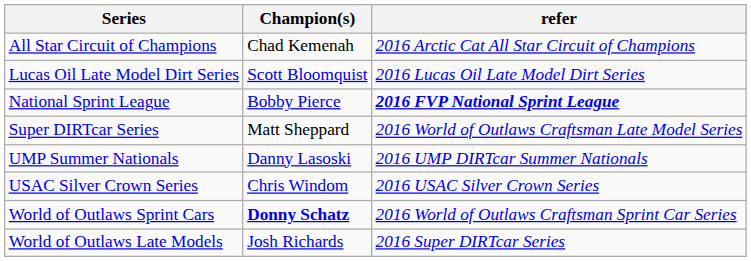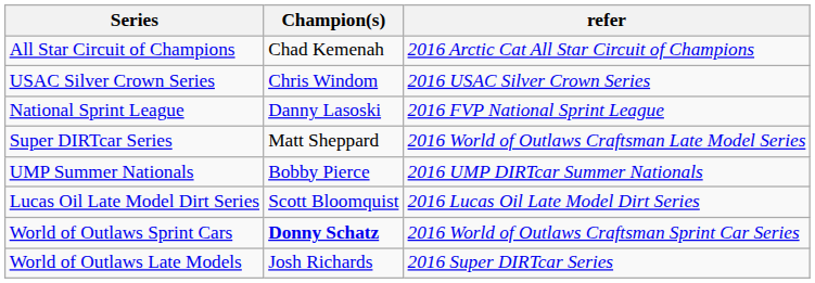rows swapped: Lucas Oil Late Model Dirt Series <-> USAC Silver Crown Series
National Sprint League | Champion(s): Bobby Pierce -> Danny Lasoski
National Sprint League | refer: bold -> normal
UMP Summer Nationals | Champion(s): Danny Lasoski -> Bobby Pierce
